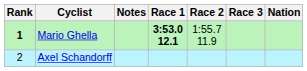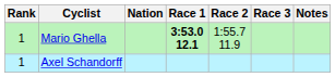columns swapped: Nation <-> Notes
Mario Ghella | Rank: bold -> normal
Axel Schandorff | Rank: 2 -> 1
